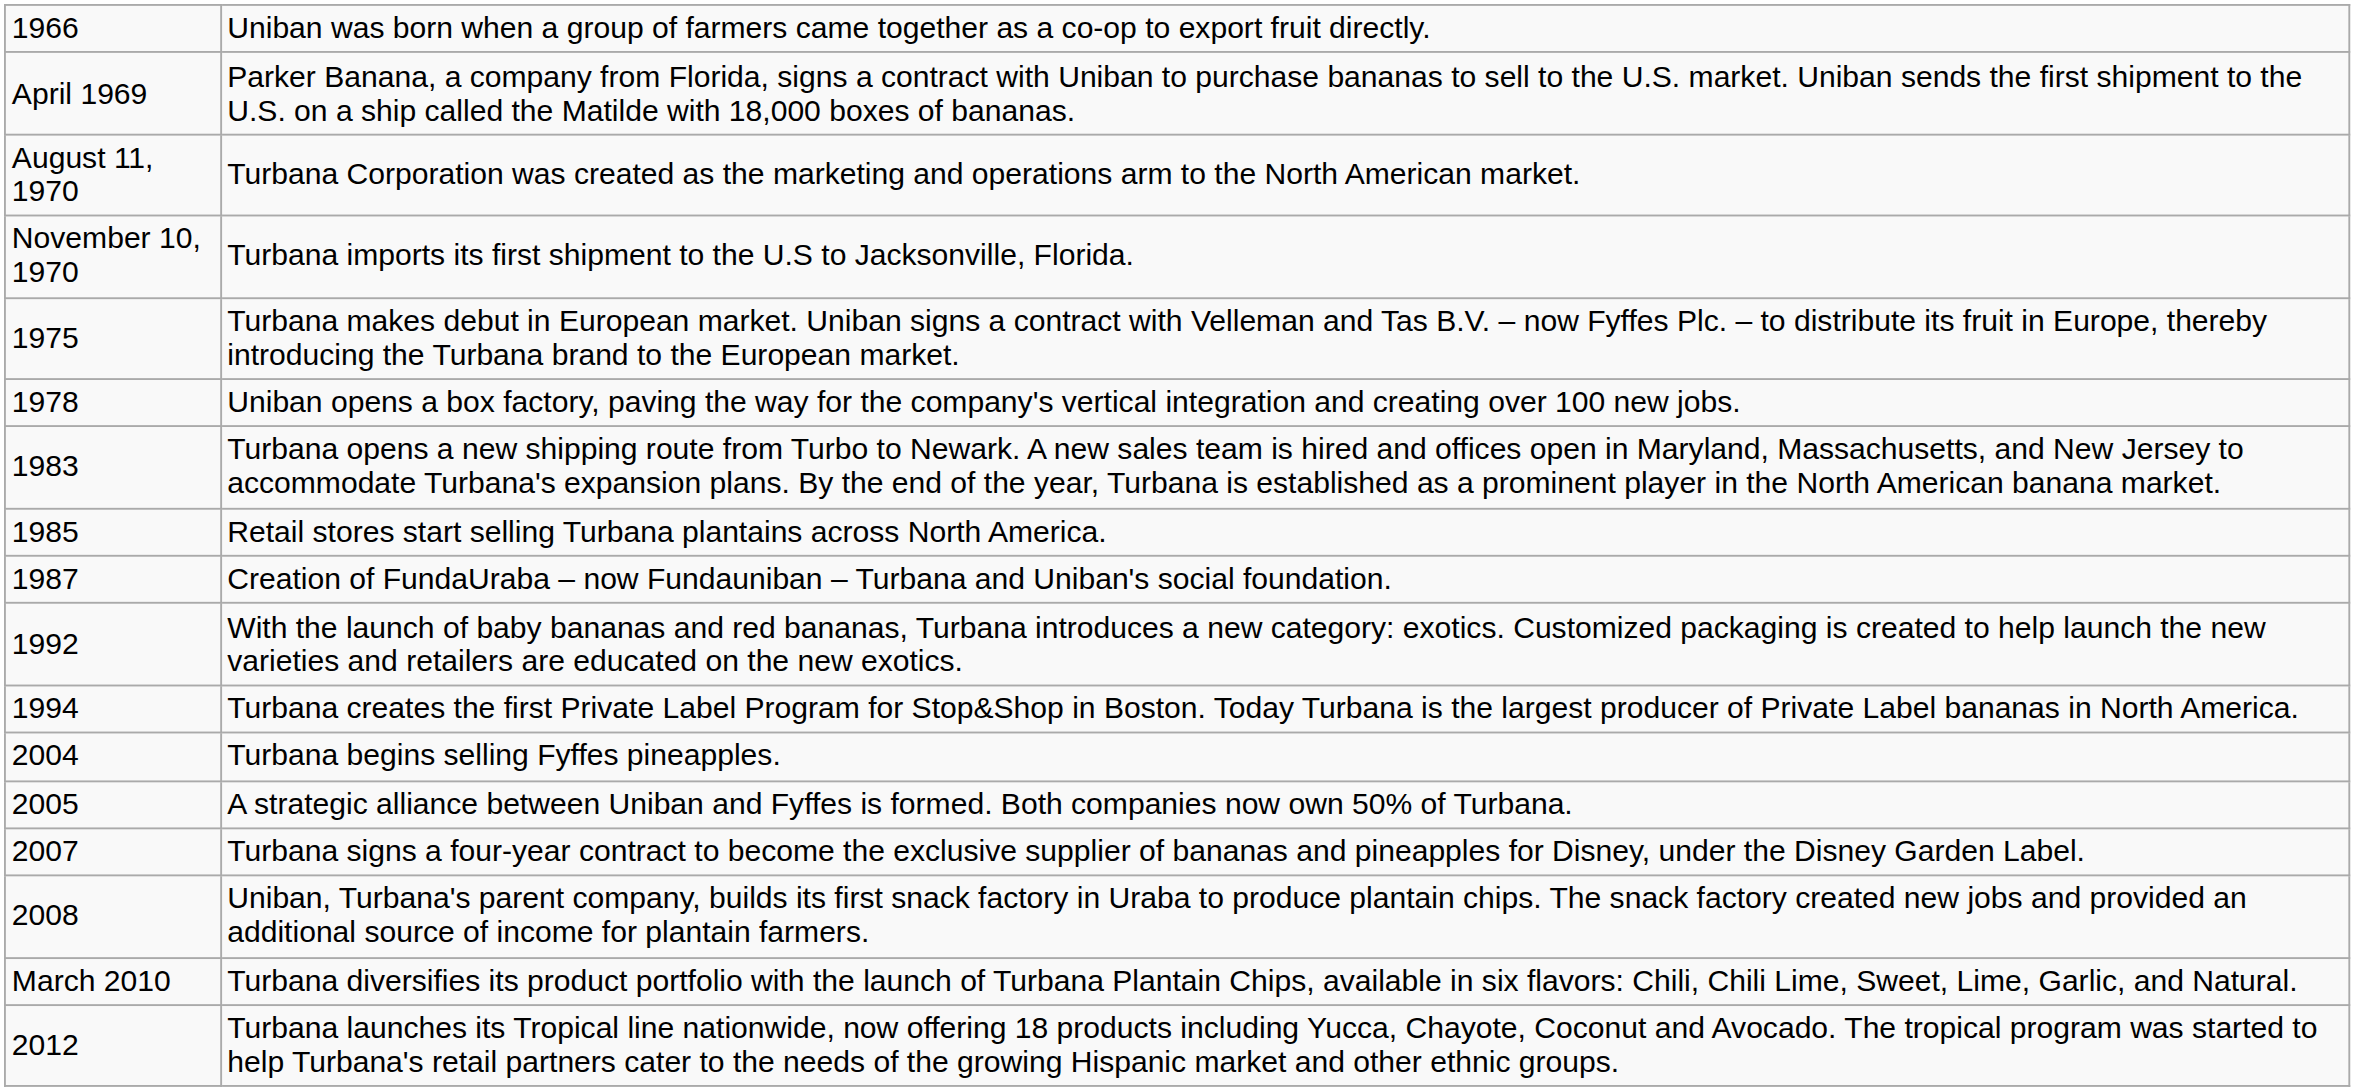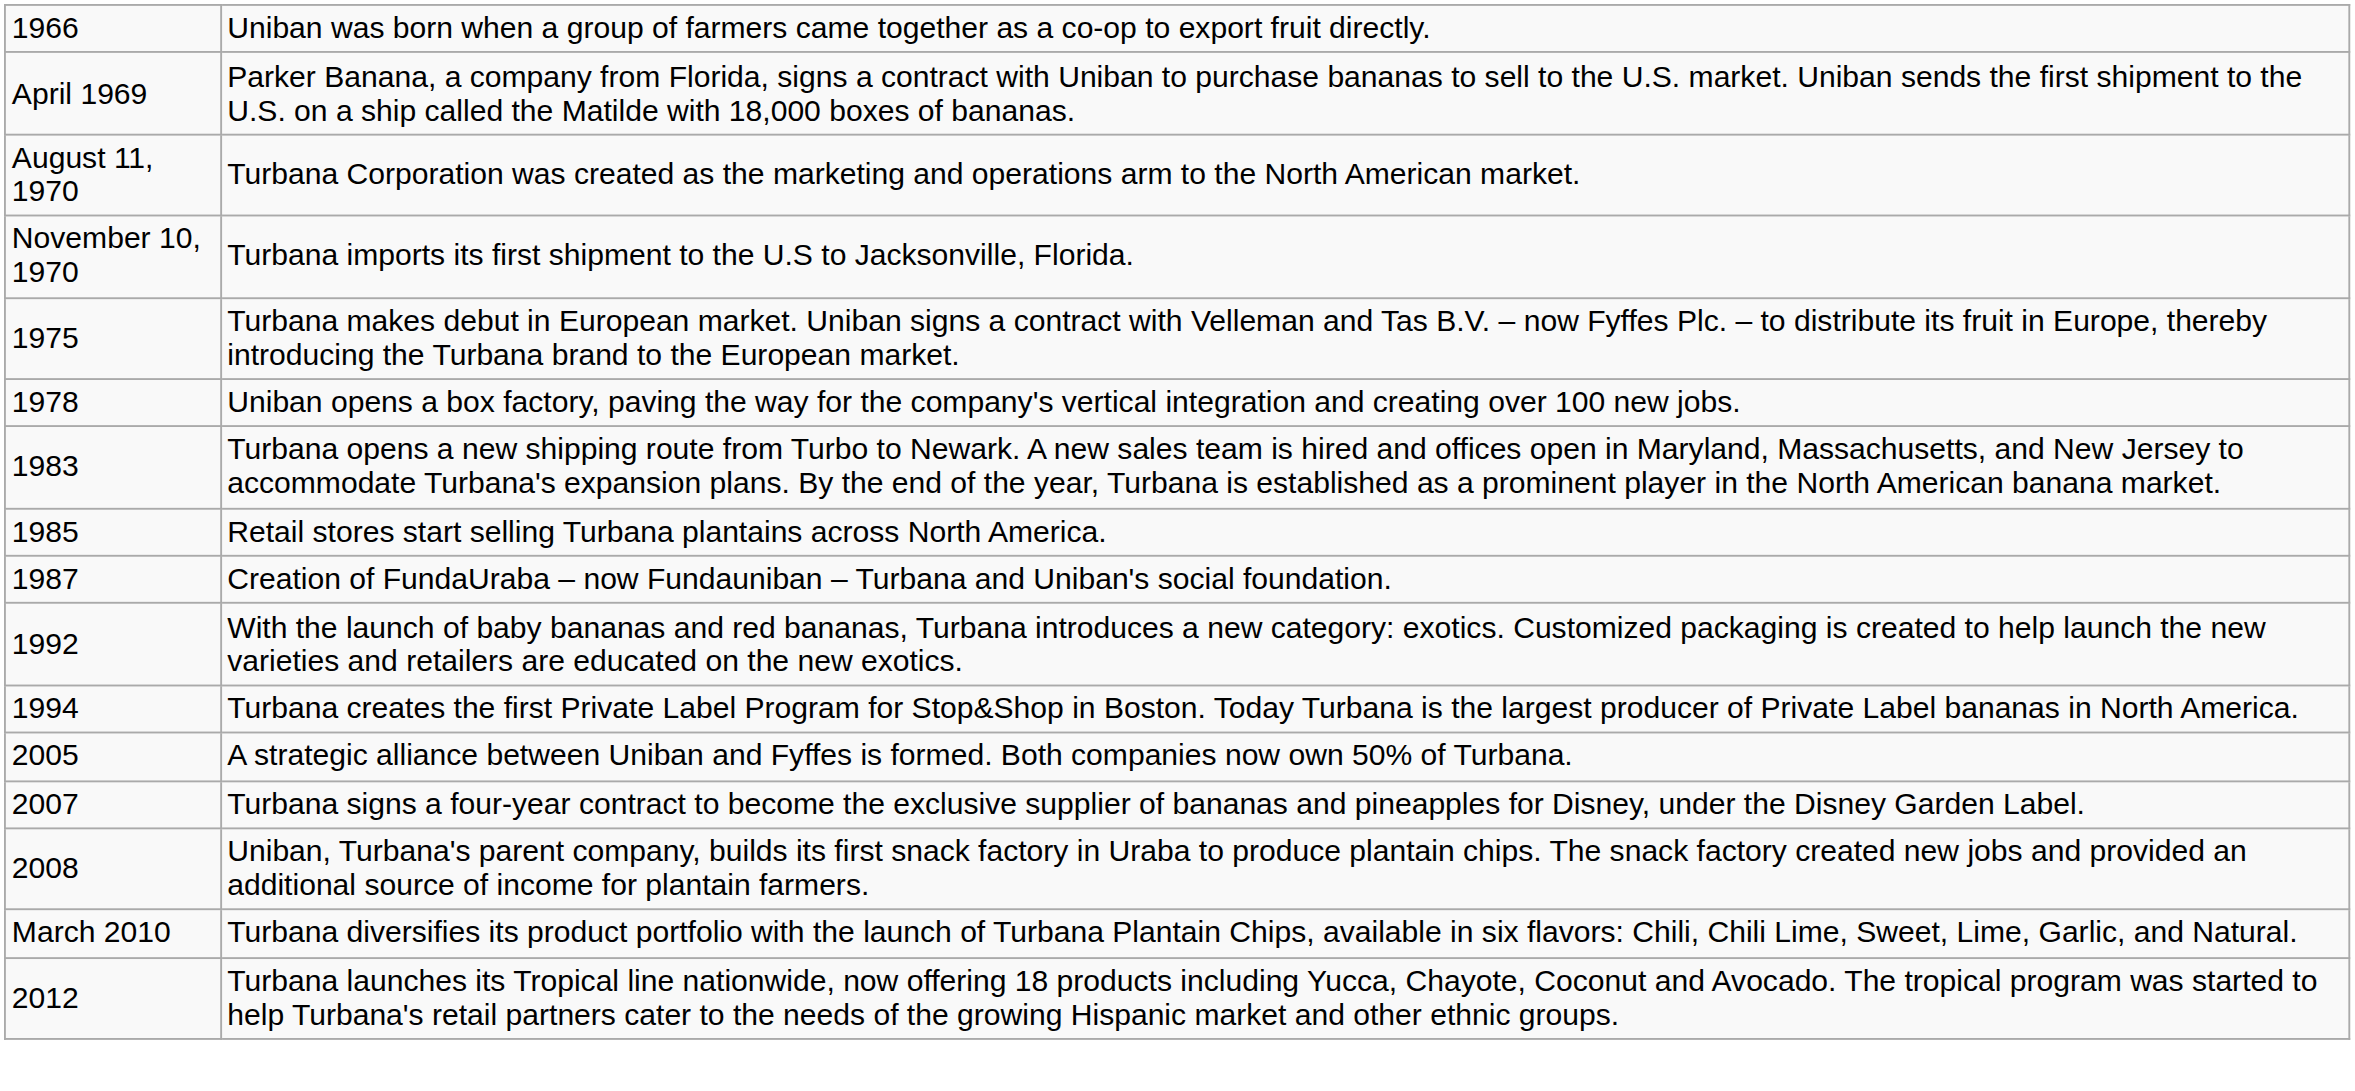- row: 2004 | Turbana begins selling Fyffes pineapples.
